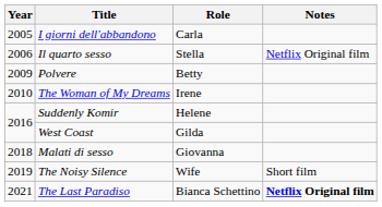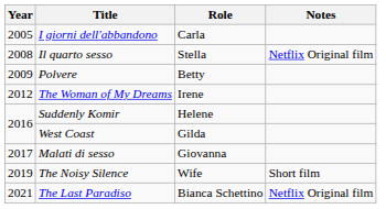Il quarto sesso | Year: 2006 -> 2008
The Woman of My Dreams | Year: 2010 -> 2012
Malati di sesso | Year: 2018 -> 2017
The Last Paradiso | Notes: bold -> normal
